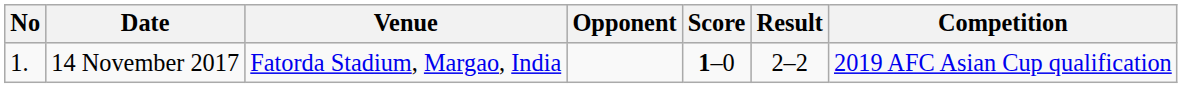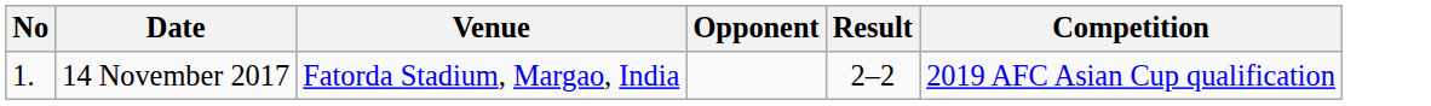- column: Score | 1–0
